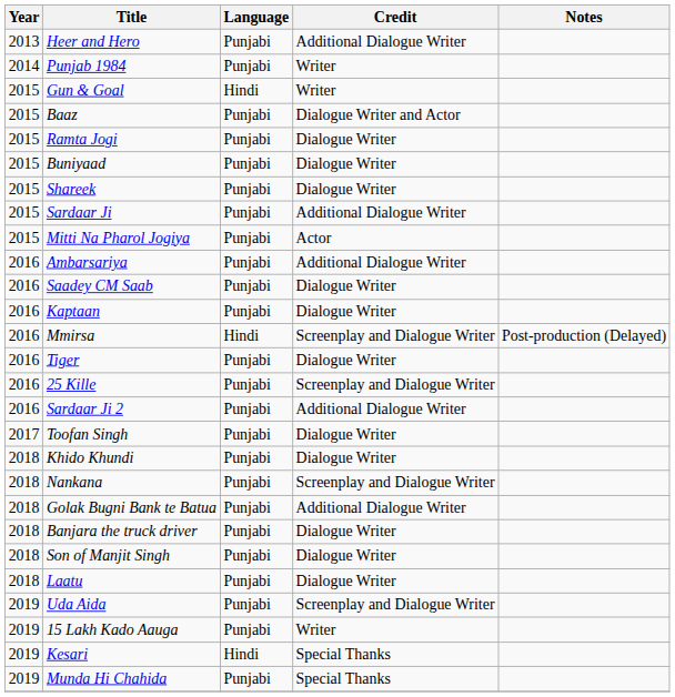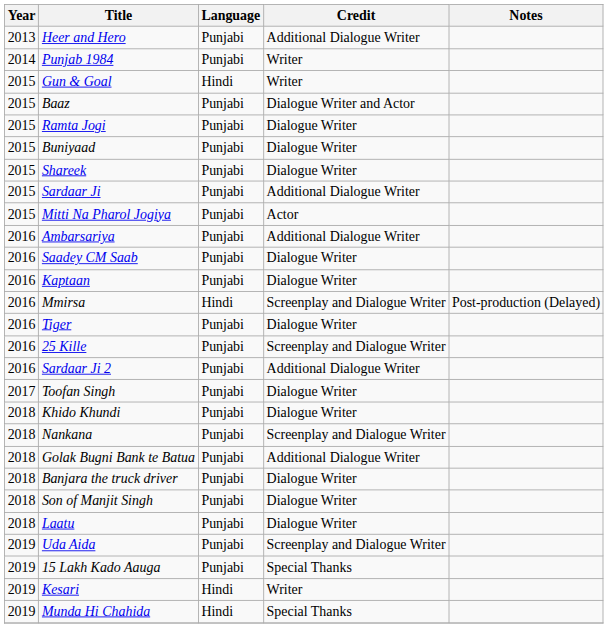15 Lakh Kado Aauga | Credit: Writer -> Special Thanks
Kesari | Credit: Special Thanks -> Writer
Munda Hi Chahida | Language: Punjabi -> Hindi
